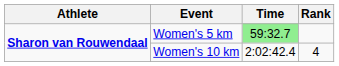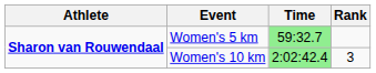Women's 10 km | Time: no background -> lightgreen background
Women's 10 km | Rank: 4 -> 3
